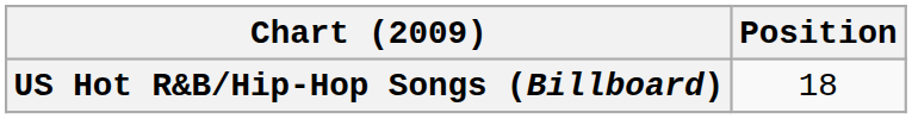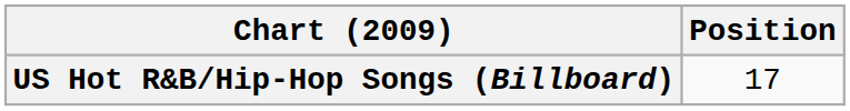US Hot R&B/Hip-Hop Songs (Billboard) | Position: 18 -> 17
